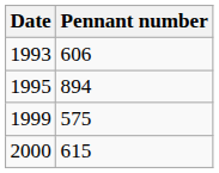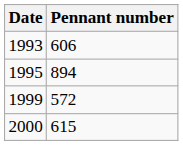1999 | Pennant number: 575 -> 572
